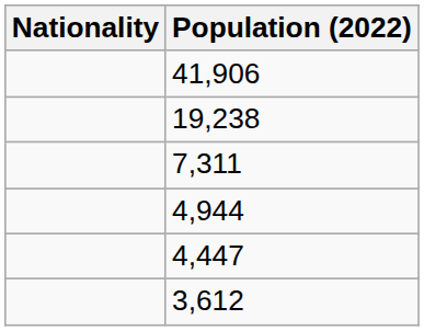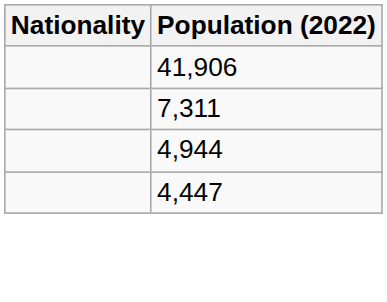- row: 19,238
- row: 3,612
